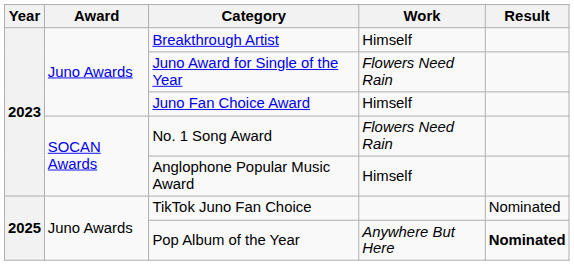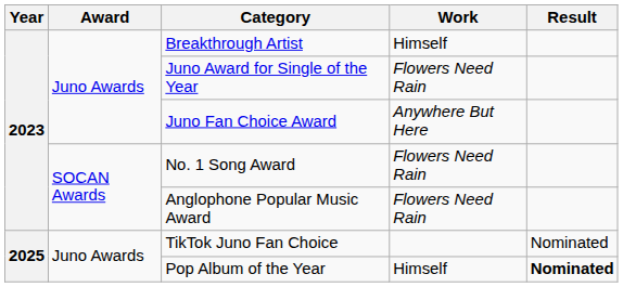Juno Fan Choice Award | Work: Himself -> Anywhere But Here
Anglophone Popular Music Award | Work: Himself -> Flowers Need Rain
Pop Album of the Year | Work: Anywhere But Here -> Himself
